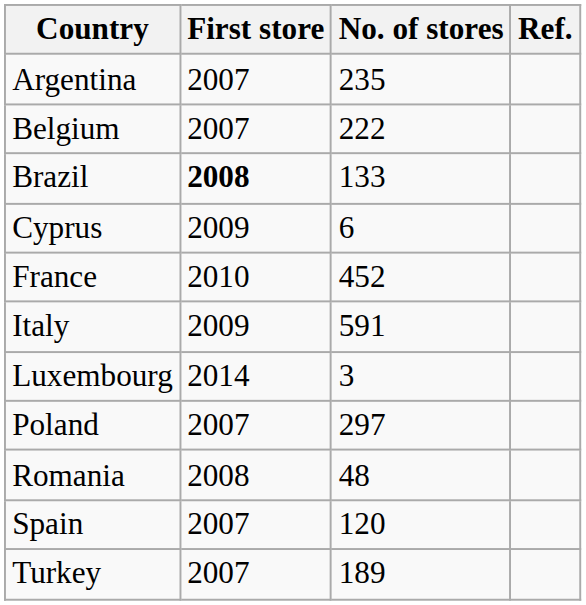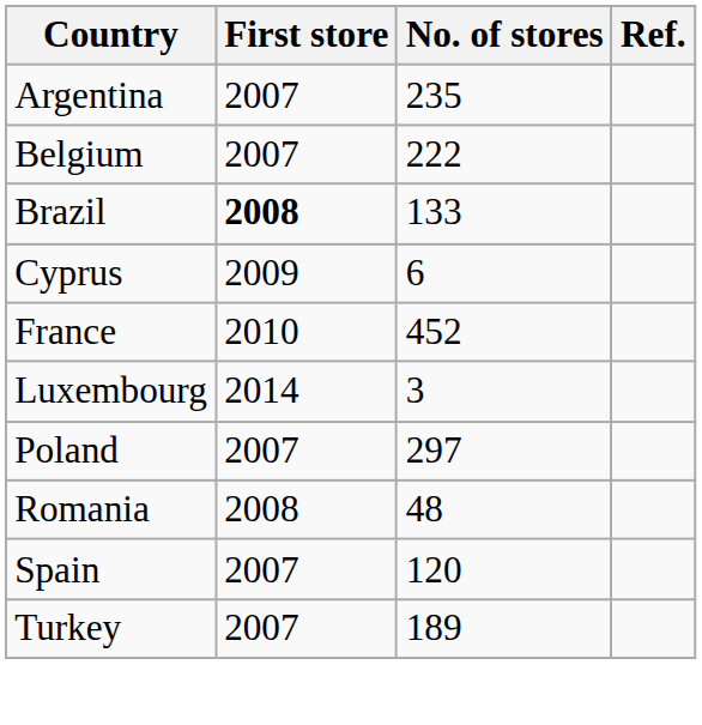- row: Italy | 2009 | 591
